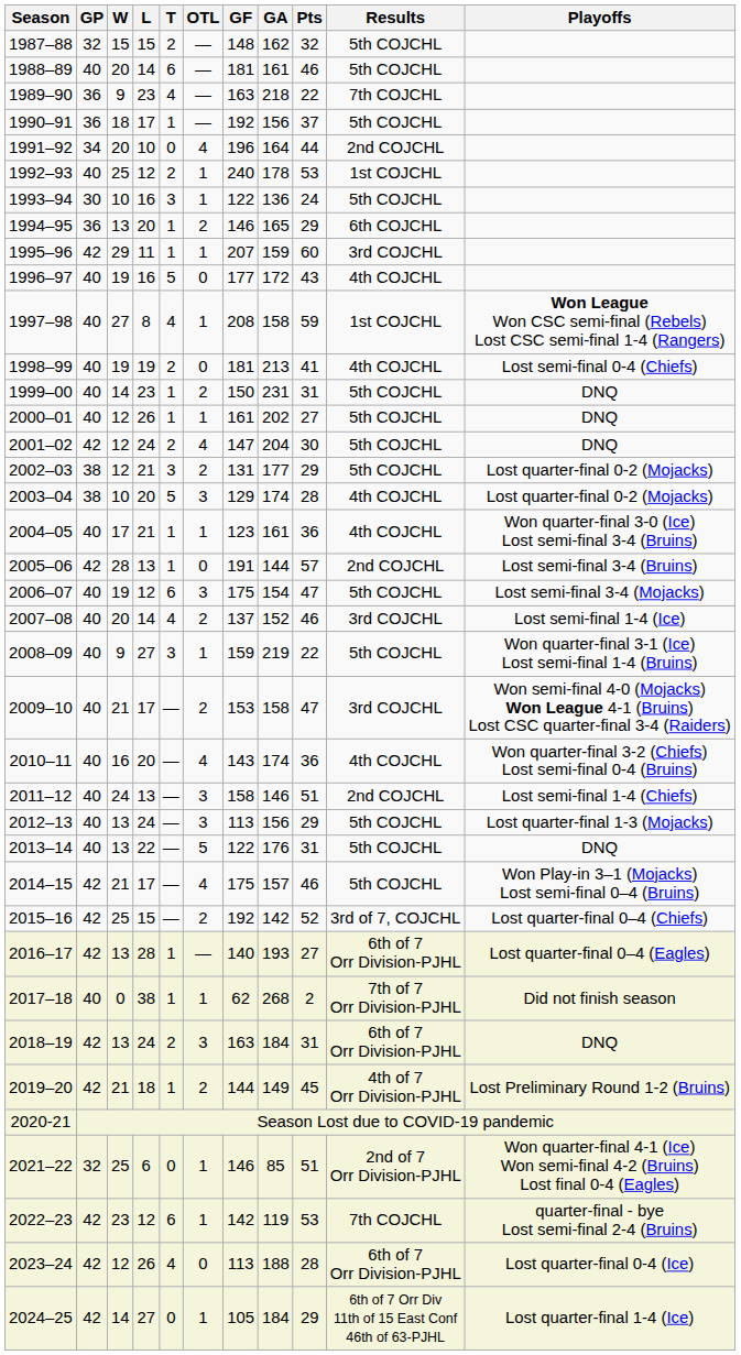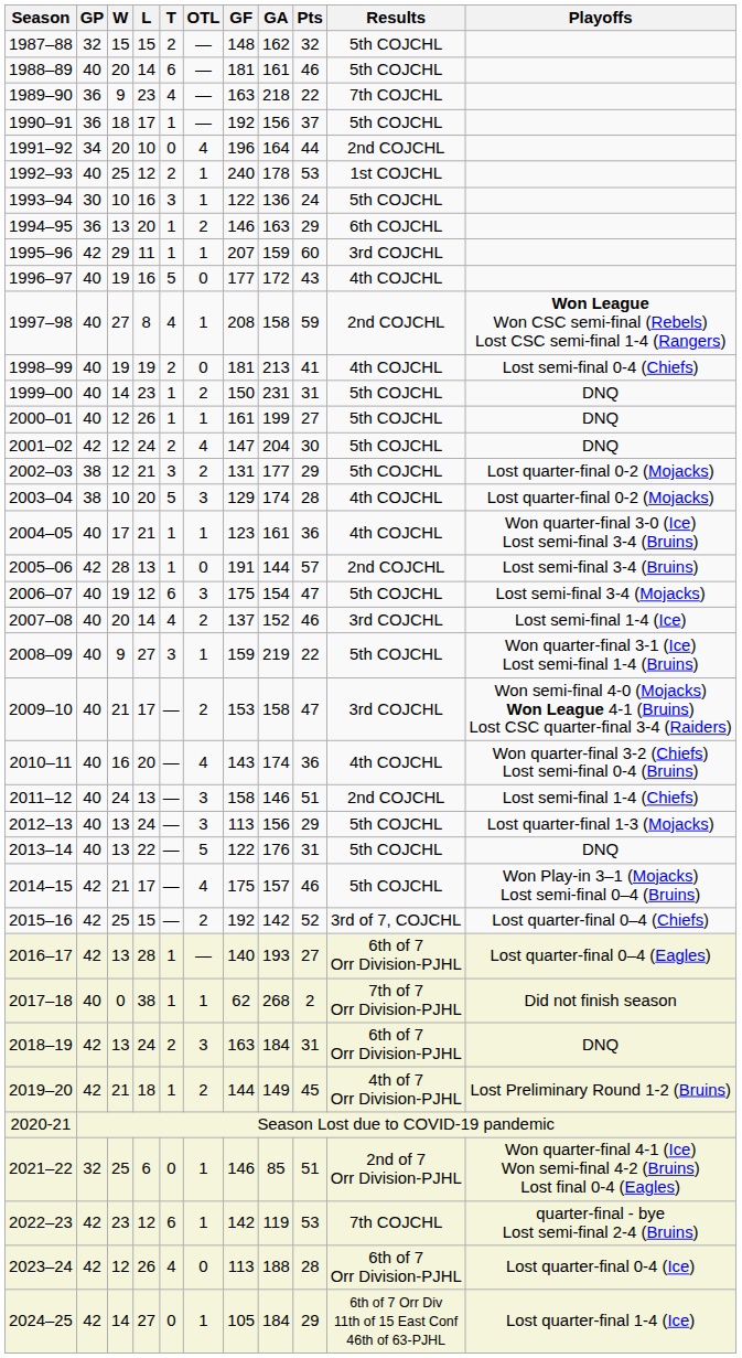1994–95 | GA: 165 -> 163
1997–98 | Results: 1st COJCHL -> 2nd COJCHL
2000–01 | GA: 202 -> 199
